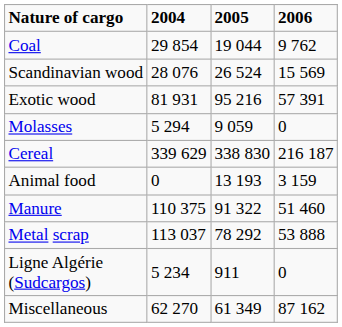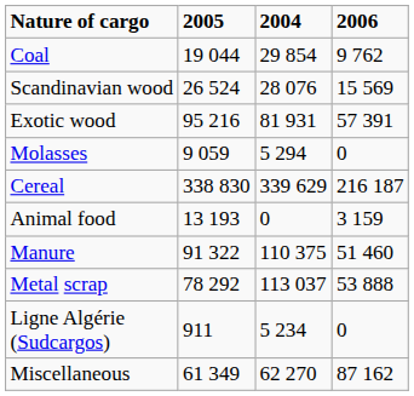columns swapped: 2004 <-> 2005
